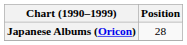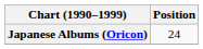Japanese Albums (Oricon) | Position: 28 -> 24
